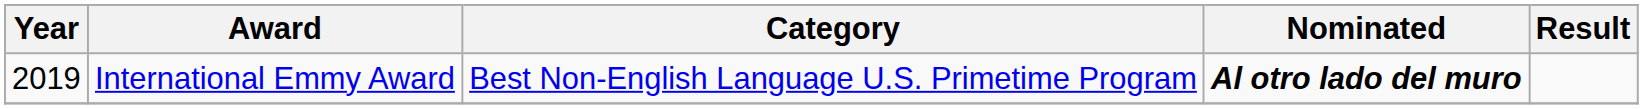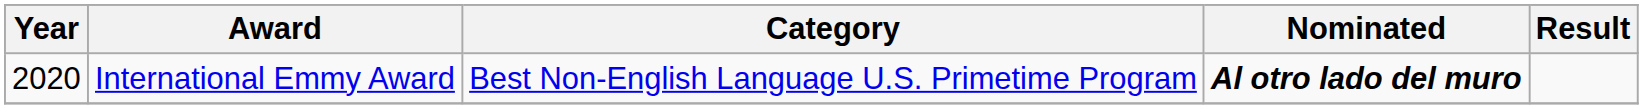International Emmy Award | Year: 2019 -> 2020
